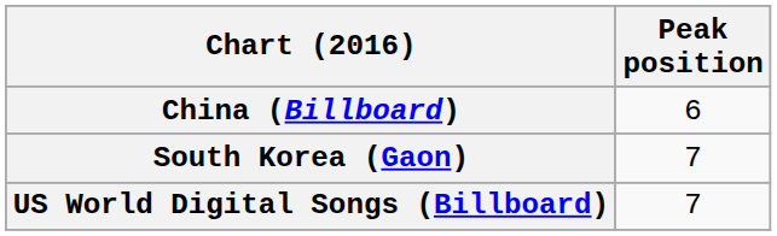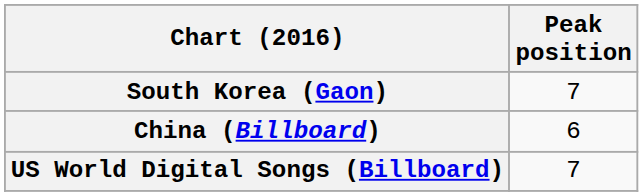rows swapped: South Korea (Gaon) <-> China (Billboard)
